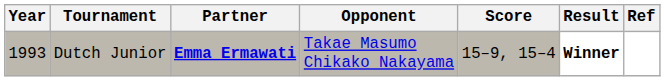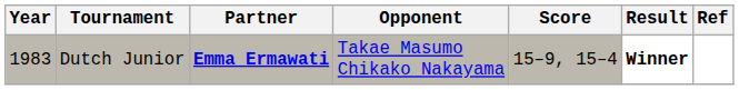Dutch Junior | Year: 1993 -> 1983
